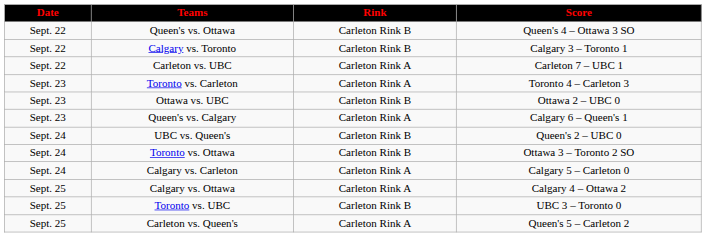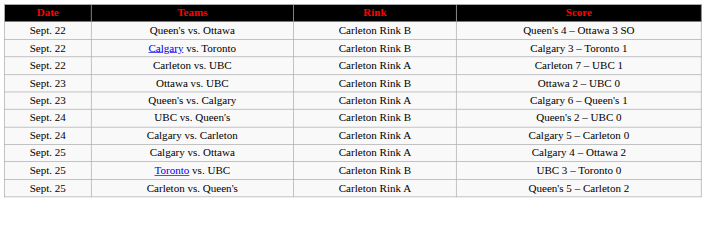- row: Sept. 23 | Toronto vs. Carleton | Carleton Rink A | Toronto 4 – Carleton 3
- row: Sept. 24 | Toronto vs. Ottawa | Carleton Rink B | Ottawa 3 – Toronto 2 SO
